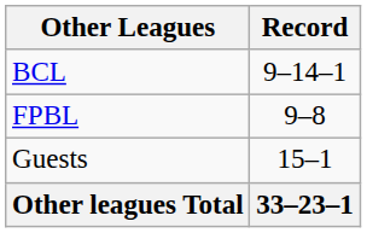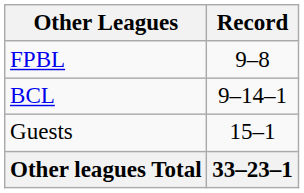rows swapped: BCL <-> FPBL
